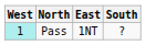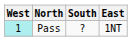columns swapped: East <-> South
